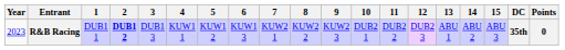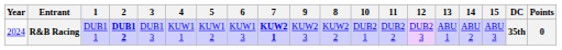columns swapped: 8 <-> 9
R&B Racing | Year: 2023 -> 2024
R&B Racing | 7: normal -> bold
